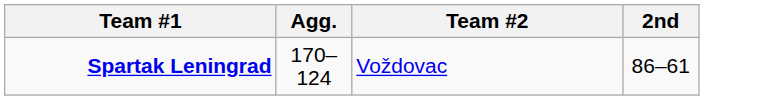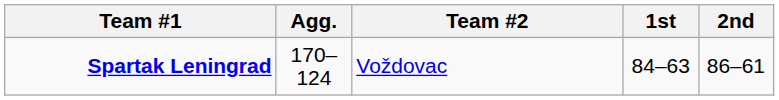+ column: 1st | 84–63
